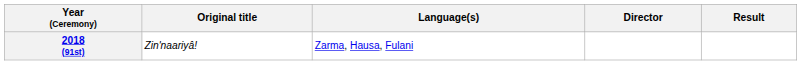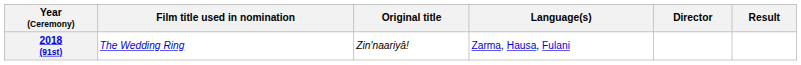+ column: Film title used in nomination | The Wedding Ring
